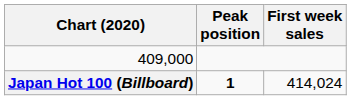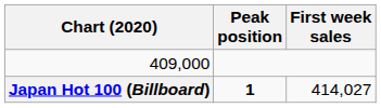Japan Hot 100 (Billboard) | First week sales: 414,024 -> 414,027
